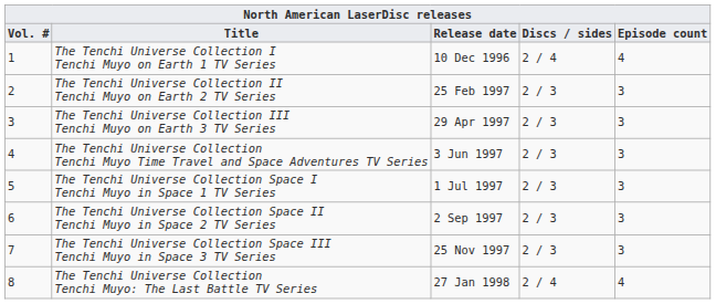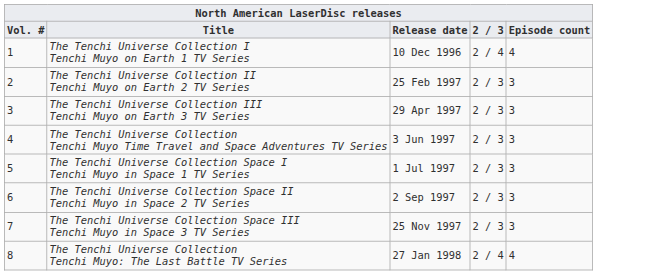Title | column 4: Discs / sides -> 2 / 3
